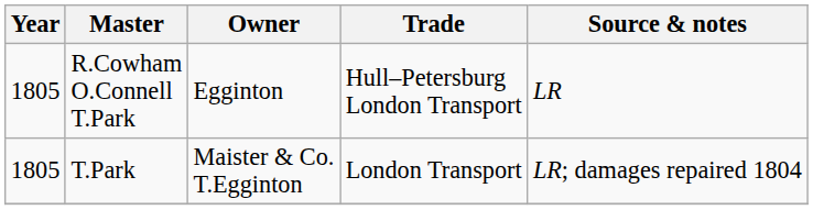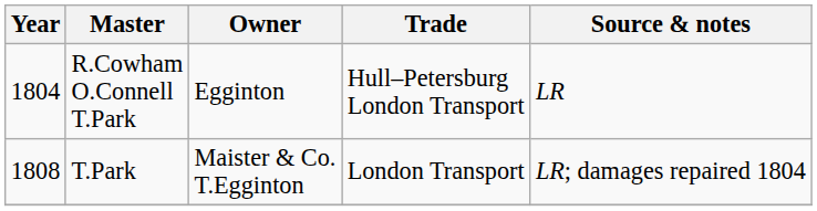R.Cowham O.Connell T.Park | Year: 1805 -> 1804
T.Park | Year: 1805 -> 1808
